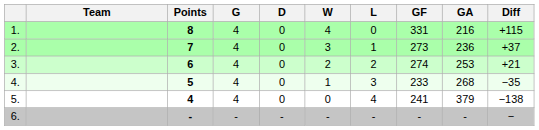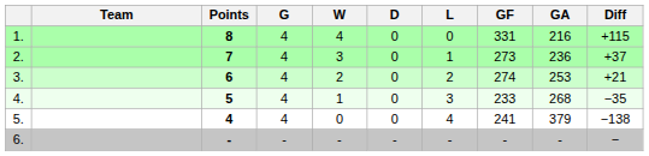columns swapped: W <-> D
